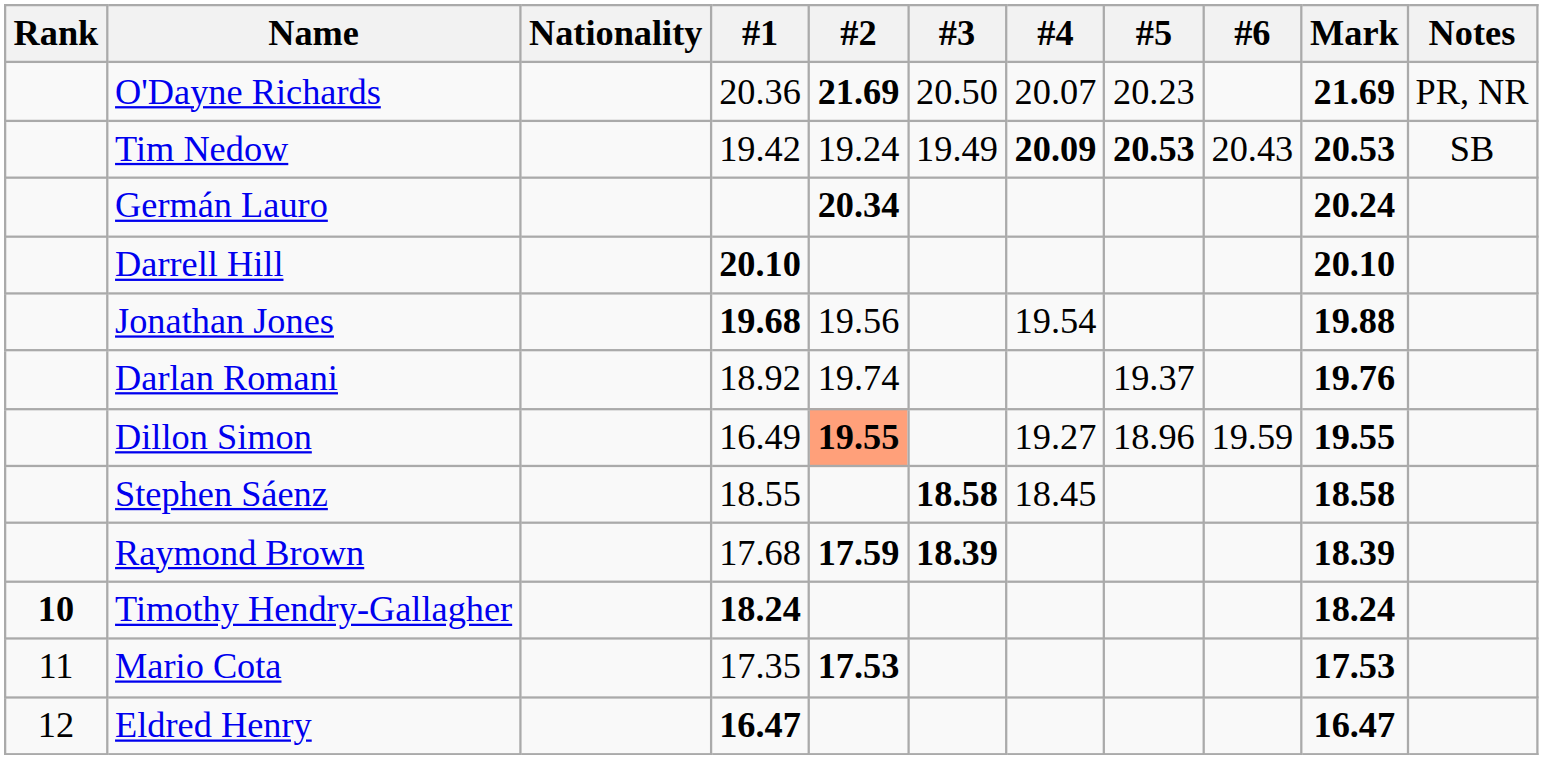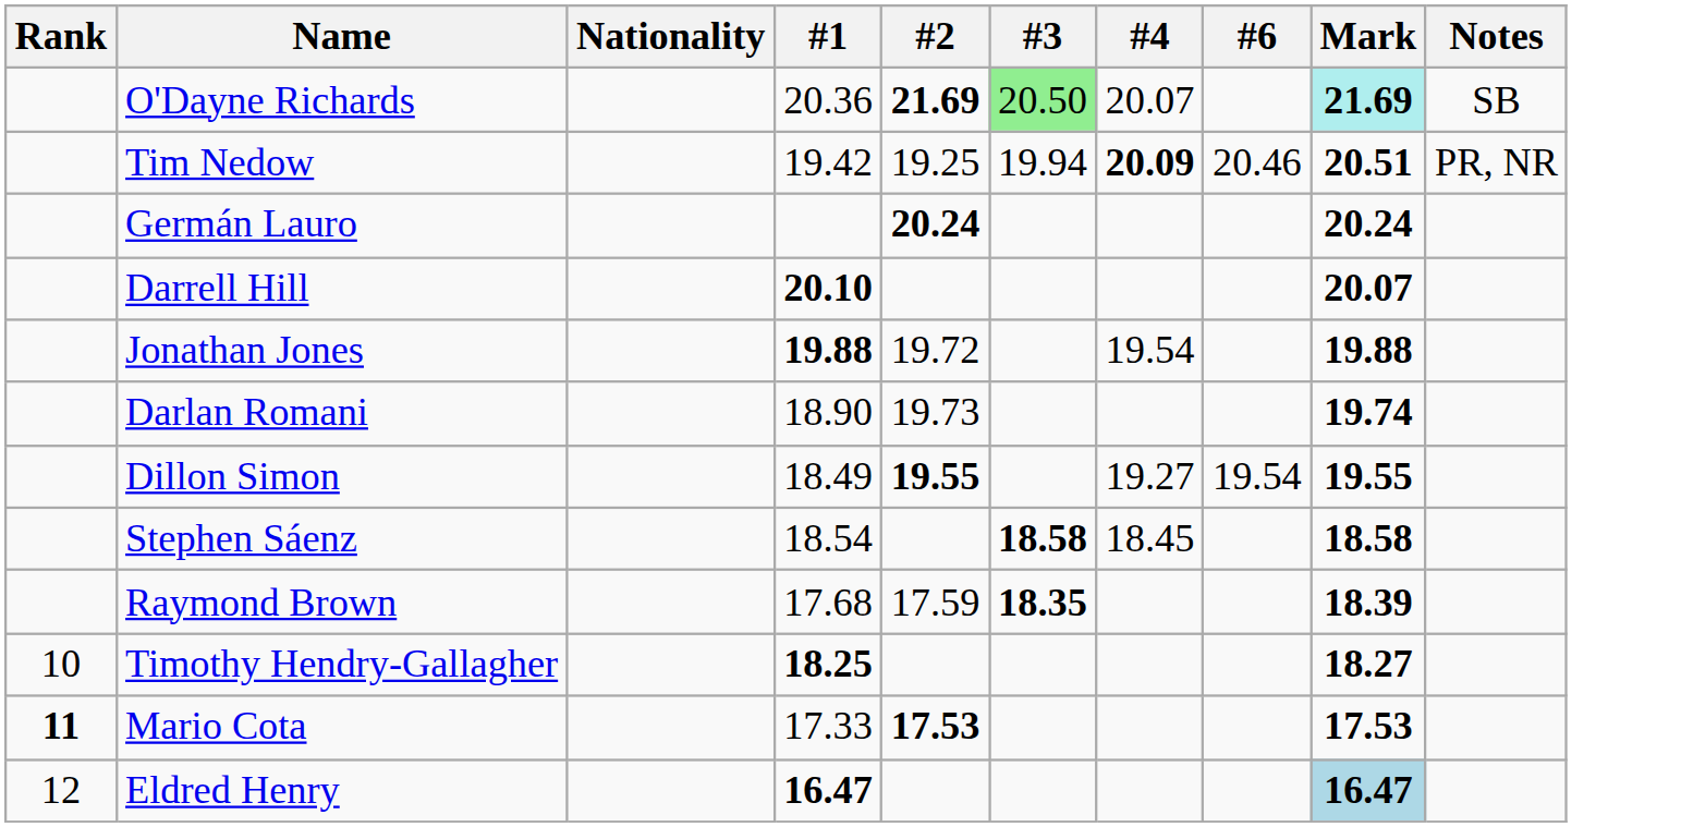- column: #5 | 20.23 | 20.53 | 19.37 | 18.96
O'Dayne Richards | #3: no background -> lightgreen background
O'Dayne Richards | Mark: no background -> paleturquoise background
O'Dayne Richards | Notes: PR, NR -> SB
Tim Nedow | #2: 19.24 -> 19.25
Tim Nedow | #3: 19.49 -> 19.94
Tim Nedow | #6: 20.43 -> 20.46
Tim Nedow | Mark: 20.53 -> 20.51
Tim Nedow | Notes: SB -> PR, NR
Germán Lauro | #2: 20.34 -> 20.24
Darrell Hill | Mark: 20.10 -> 20.07
Jonathan Jones | #1: 19.68 -> 19.88
Jonathan Jones | #2: 19.56 -> 19.72
Darlan Romani | #1: 18.92 -> 18.90
Darlan Romani | #2: 19.74 -> 19.73
Darlan Romani | Mark: 19.76 -> 19.74
Dillon Simon | #1: 16.49 -> 18.49
Dillon Simon | #2: lightsalmon background -> no background
Dillon Simon | #6: 19.59 -> 19.54
Stephen Sáenz | #1: 18.55 -> 18.54
Raymond Brown | #2: bold -> normal
Raymond Brown | #3: 18.39 -> 18.35
Timothy Hendry-Gallagher | Rank: bold -> normal
Timothy Hendry-Gallagher | #1: 18.24 -> 18.25
Timothy Hendry-Gallagher | Mark: 18.24 -> 18.27
Mario Cota | Rank: normal -> bold
Mario Cota | #1: 17.35 -> 17.33
Eldred Henry | Mark: no background -> lightblue background
